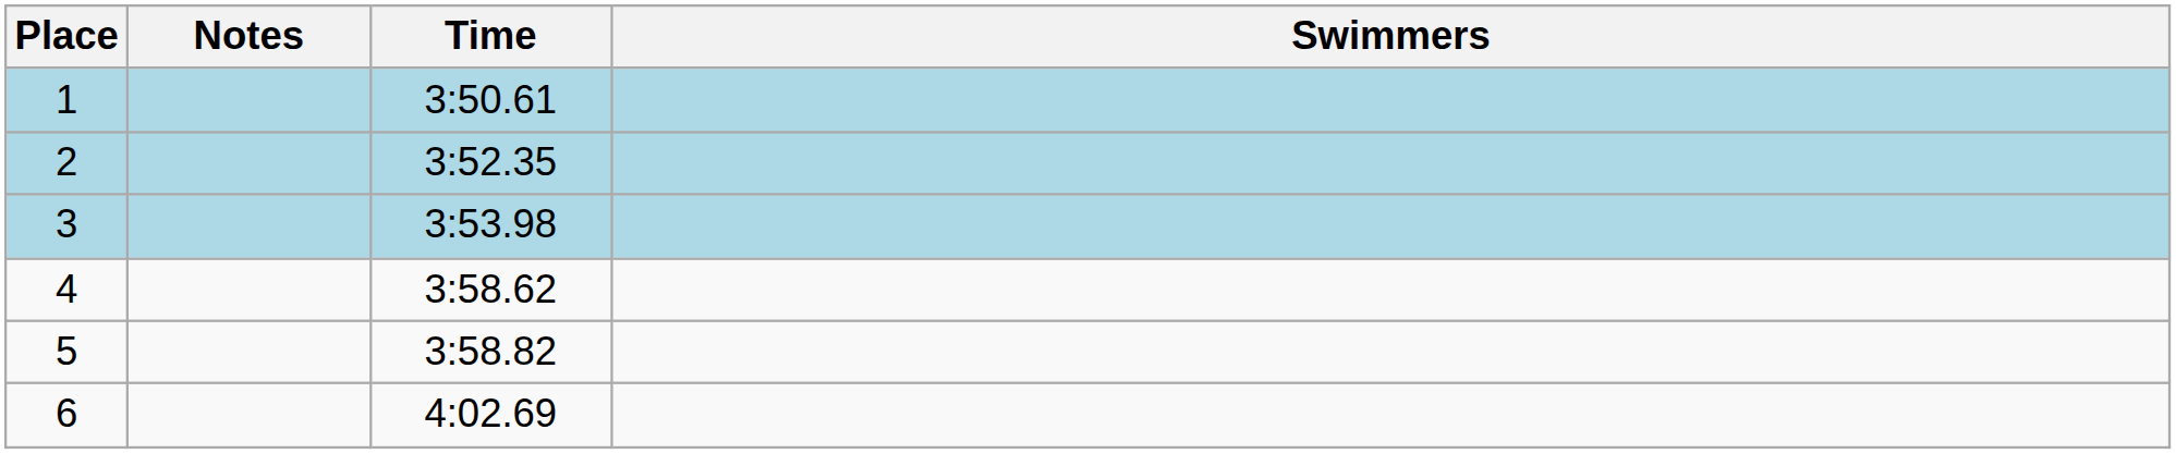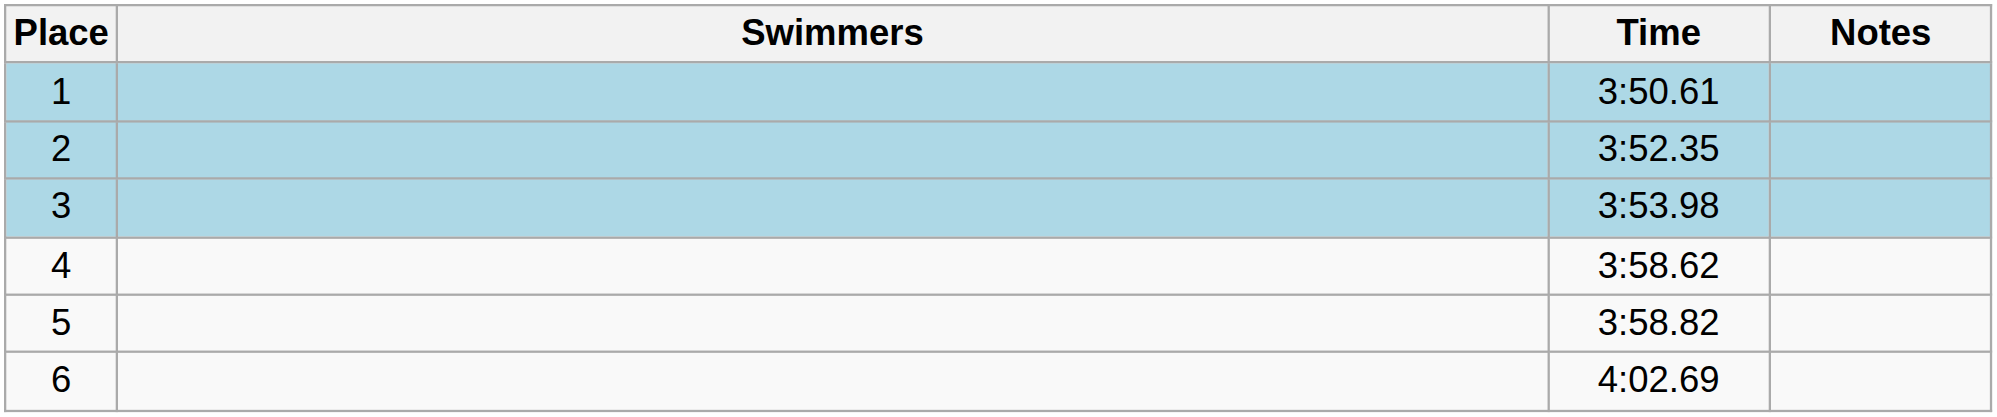columns swapped: Swimmers <-> Notes
